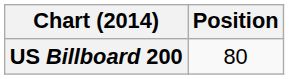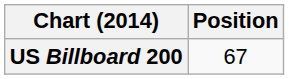US Billboard 200 | Position: 80 -> 67
